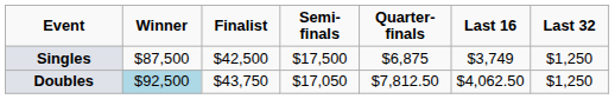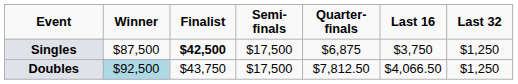Singles | Finalist: normal -> bold
Singles | Last 16: $3,749 -> $3,750
Doubles | Semi-finals: $17,050 -> $17,500
Doubles | Last 16: $4,062.50 -> $4,066.50
